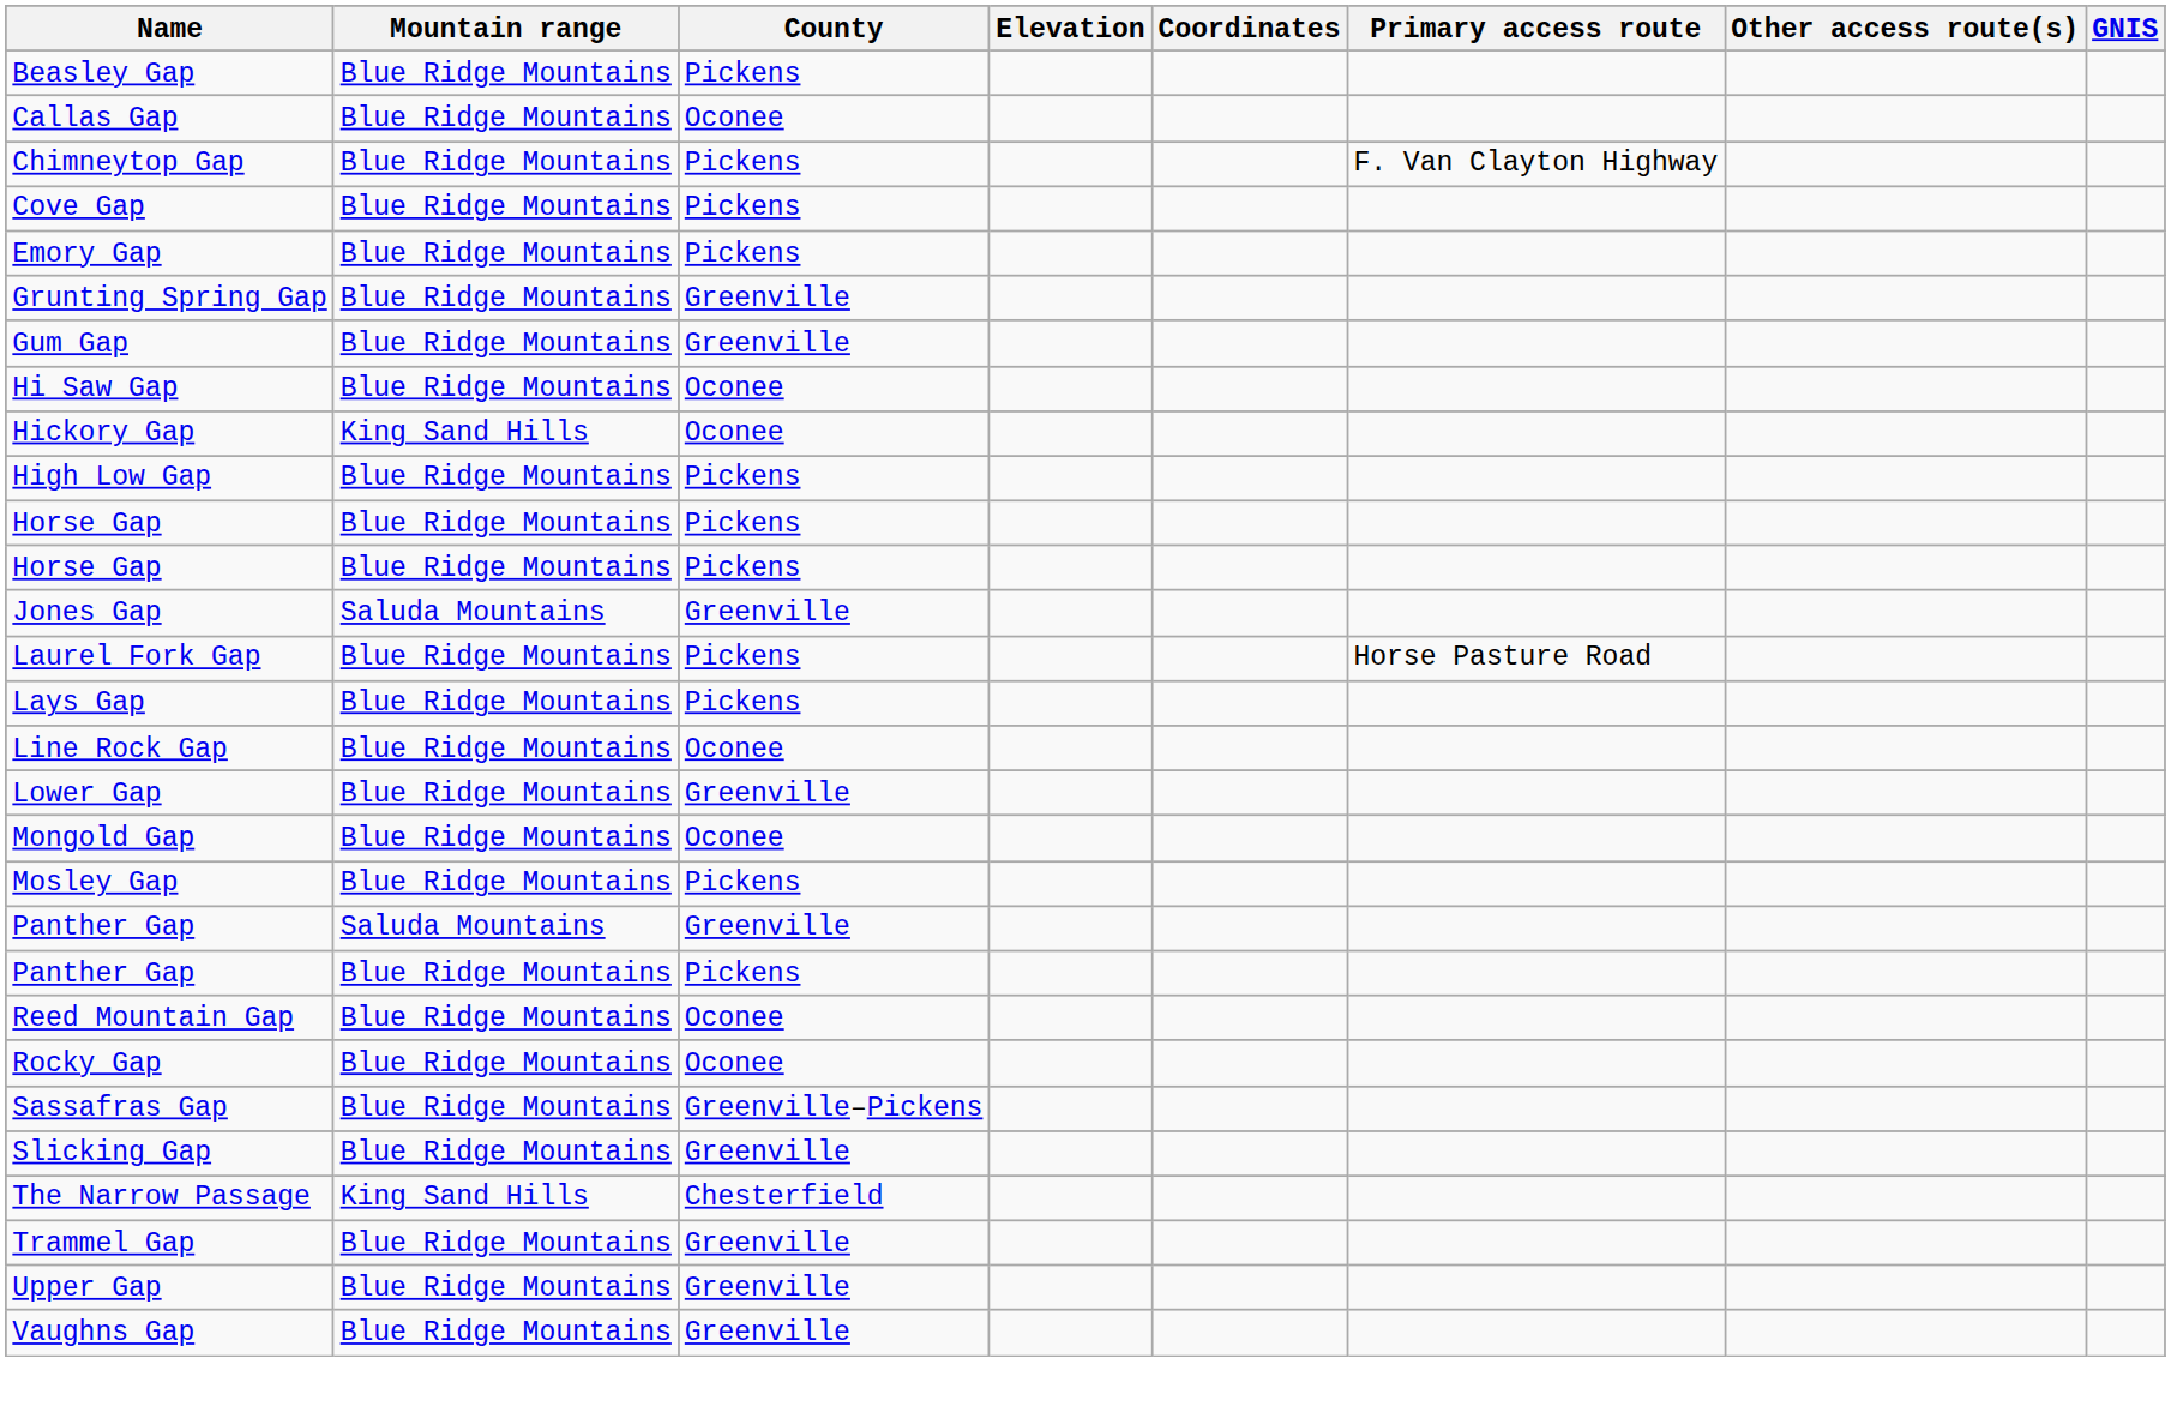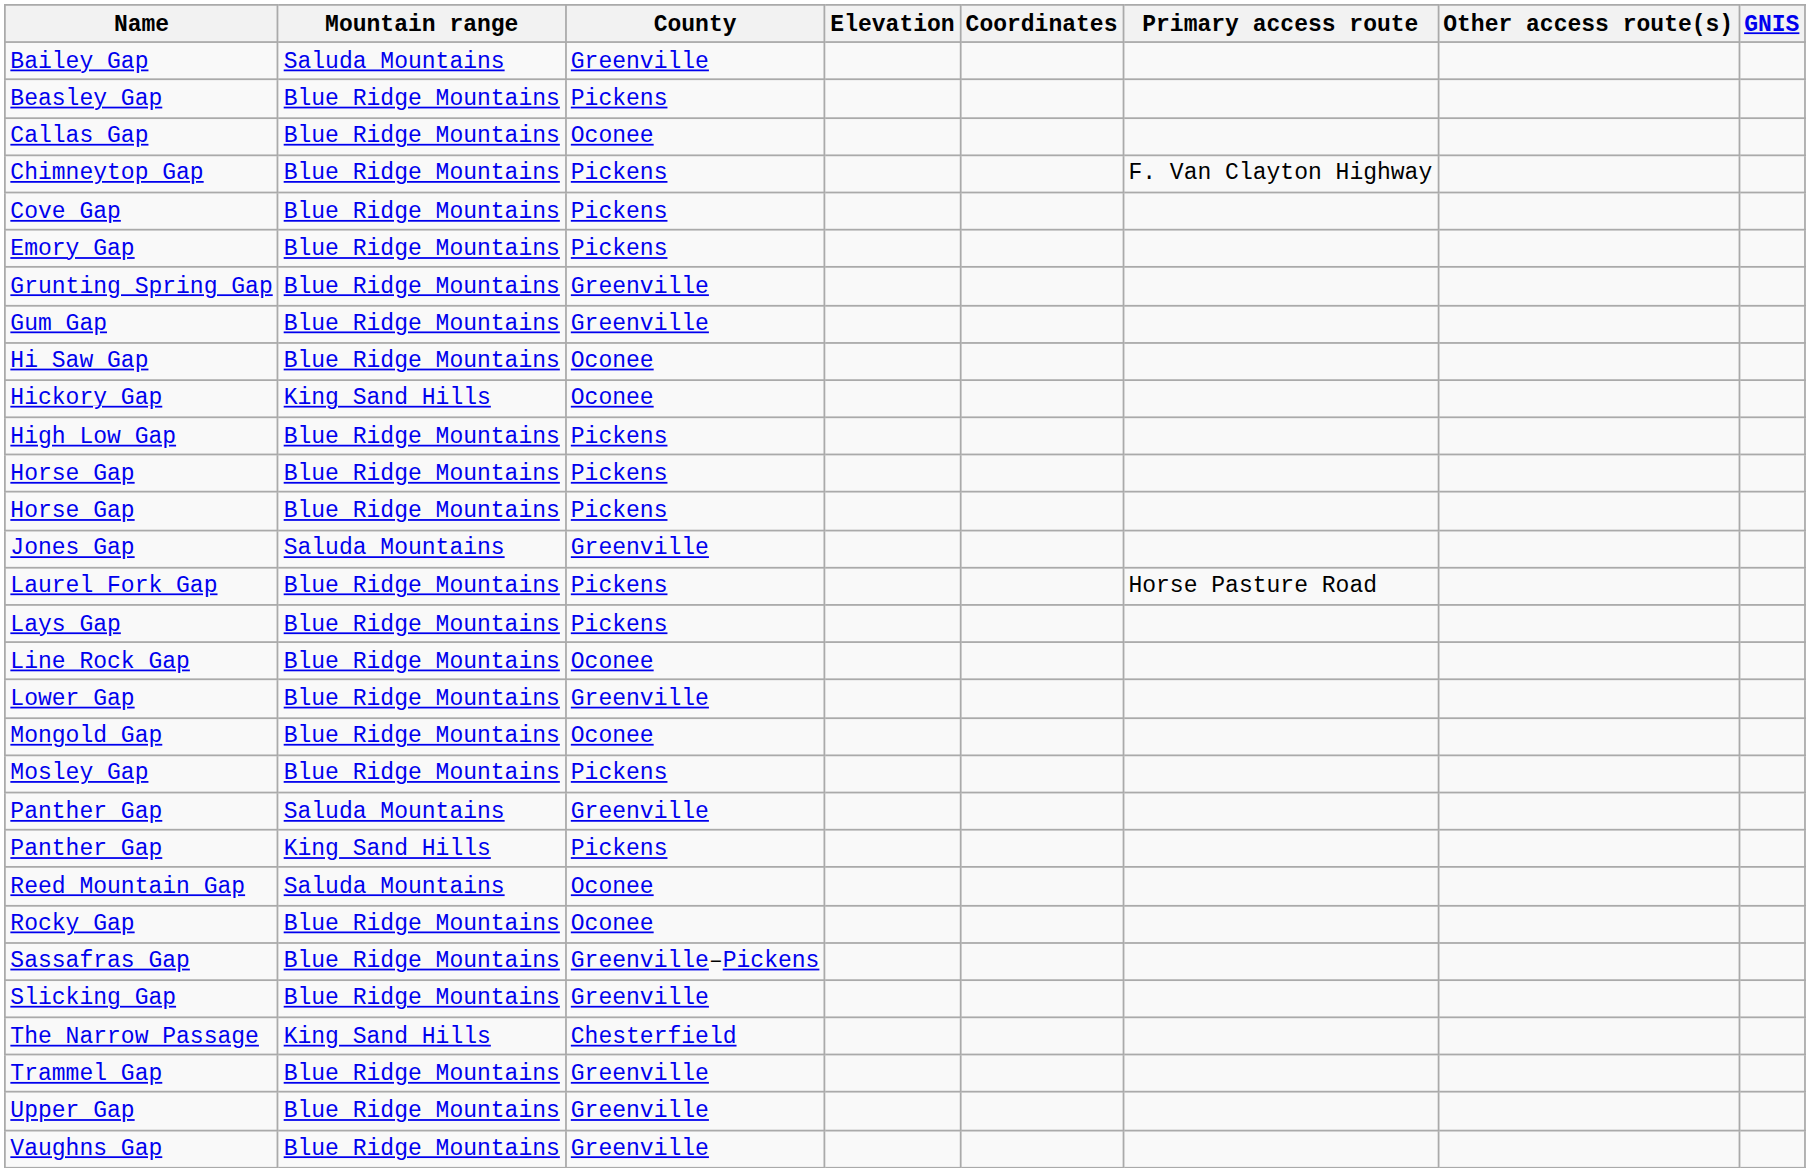+ row: Bailey Gap | Saluda Mountains | Greenville
Panther Gap / Pickens | Mountain range: Blue Ridge Mountains -> King Sand Hills
Reed Mountain Gap | Mountain range: Blue Ridge Mountains -> Saluda Mountains
